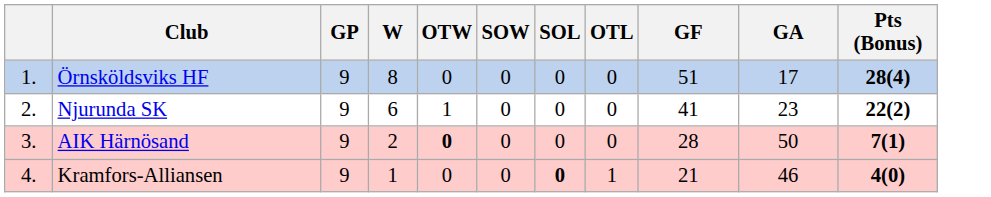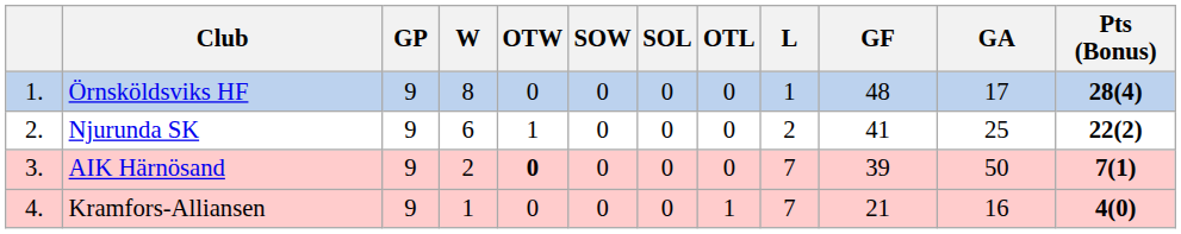+ column: L | 1 | 2 | 7 | 7
Örnsköldsviks HF | GF: 51 -> 48
Njurunda SK | GA: 23 -> 25
AIK Härnösand | GF: 28 -> 39
Kramfors-Alliansen | SOL: bold -> normal
Kramfors-Alliansen | GA: 46 -> 16
